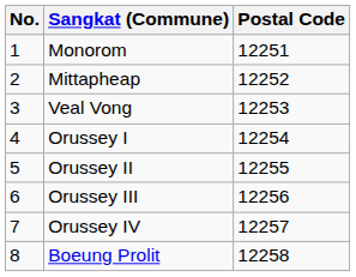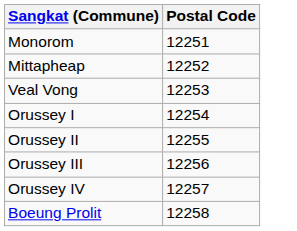- column: No. | 1 | 2 | 3 | 4 | 5 | 6 | 7 | 8
